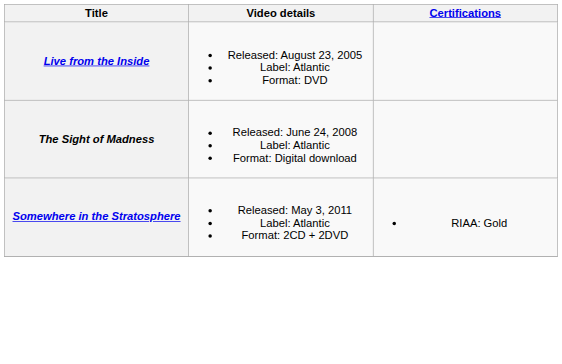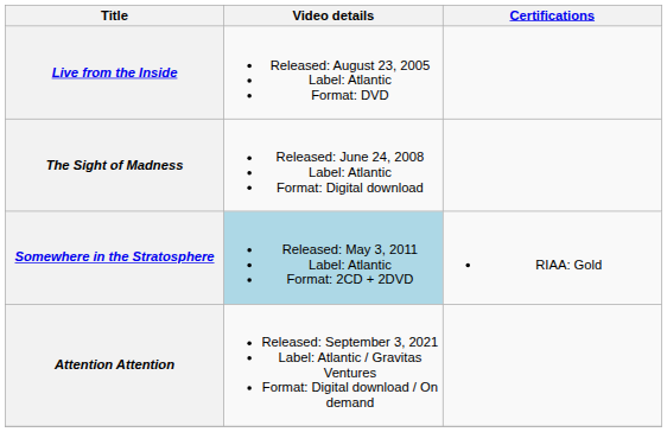Somewhere in the Stratosphere | Video details: no background -> lightblue background
+ row: Attention Attention | Released: September 3, 2021 Label: Atlantic / Gravitas Ventures Format: Digital download / On demand
